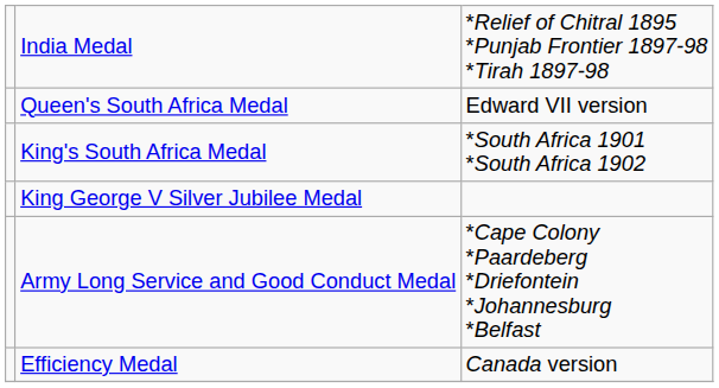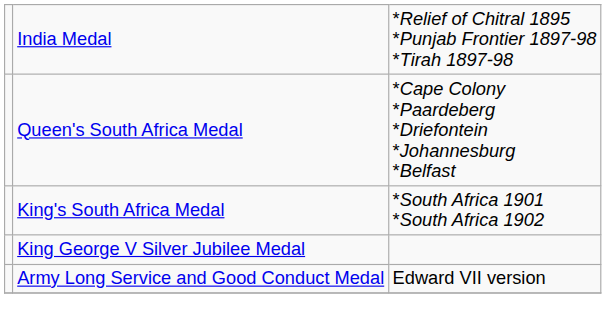Queen's South Africa Medal | column 3: Edward VII version -> *Cape Colony *Paardeberg *Driefontein *Johannesburg *Belfast
Army Long Service and Good Conduct Medal | column 3: *Cape Colony *Paardeberg *Driefontein *Johannesburg *Belfast -> Edward VII version
- row: Efficiency Medal | Canada version
